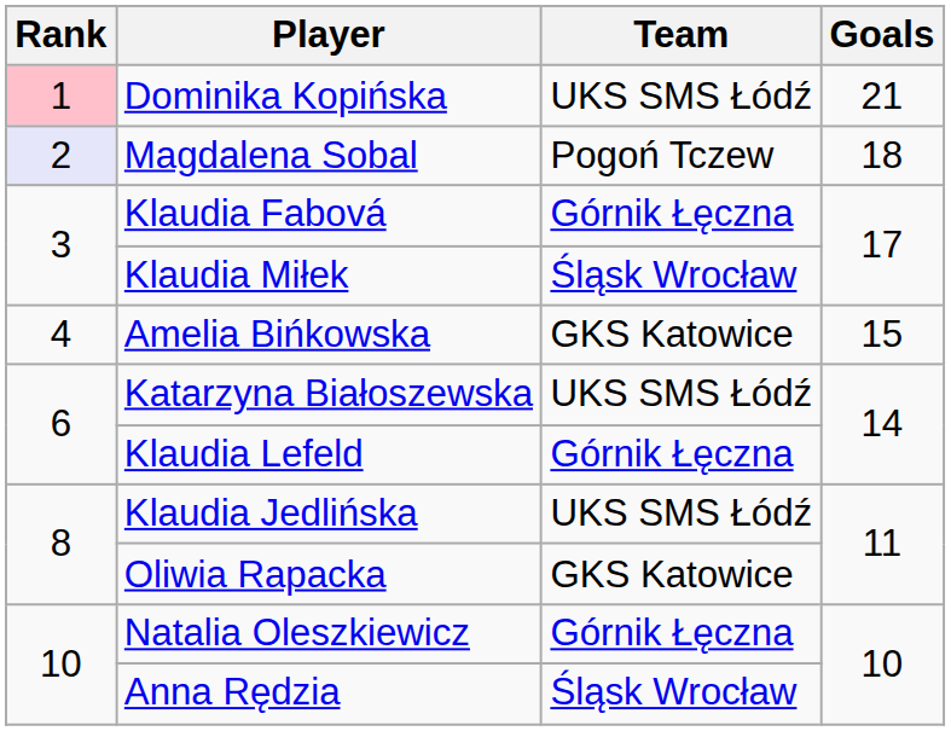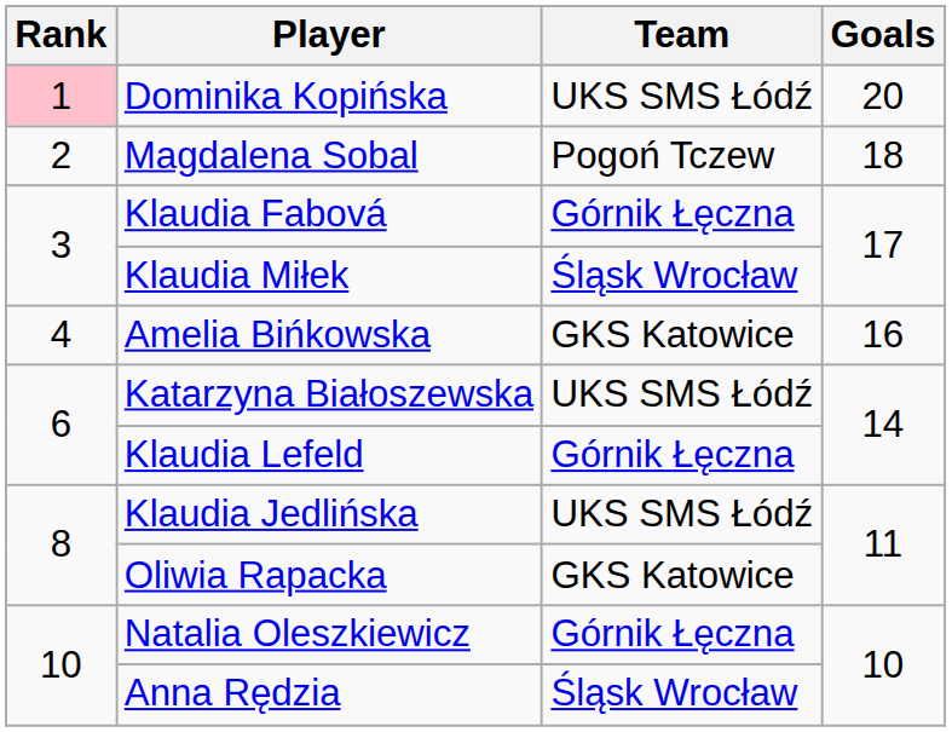Dominika Kopińska | Goals: 21 -> 20
Magdalena Sobal | Rank: lavender background -> no background
Amelia Bińkowska | Goals: 15 -> 16
